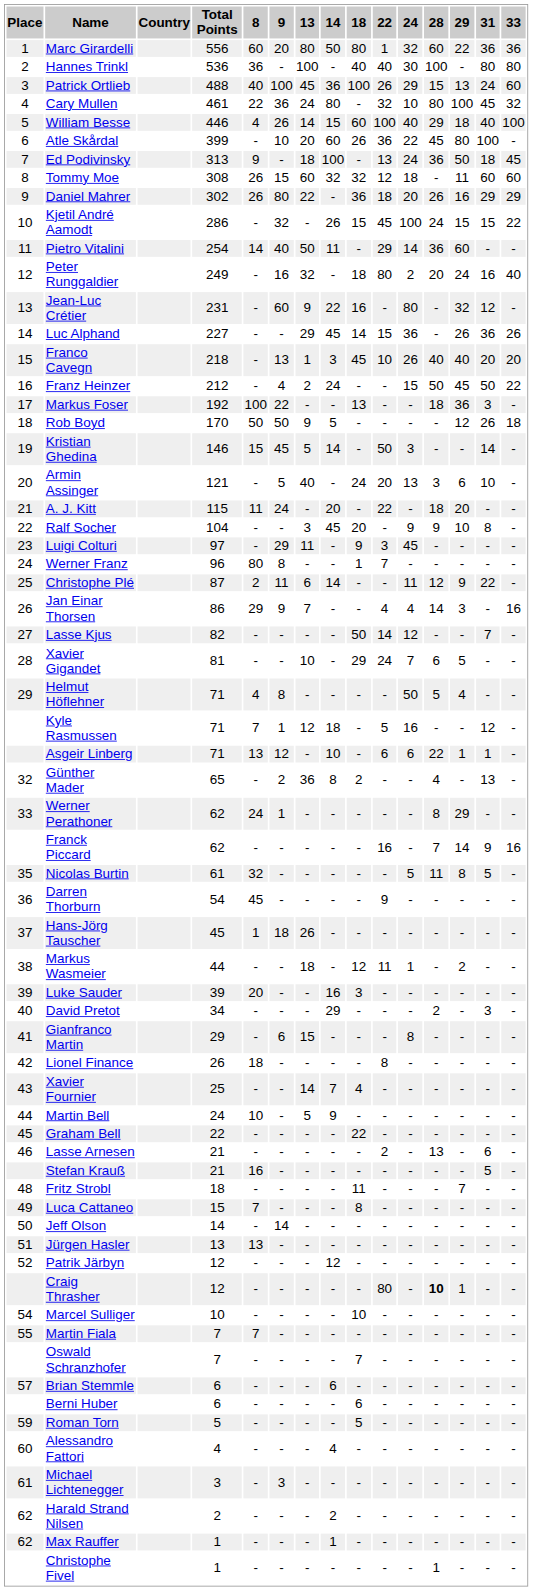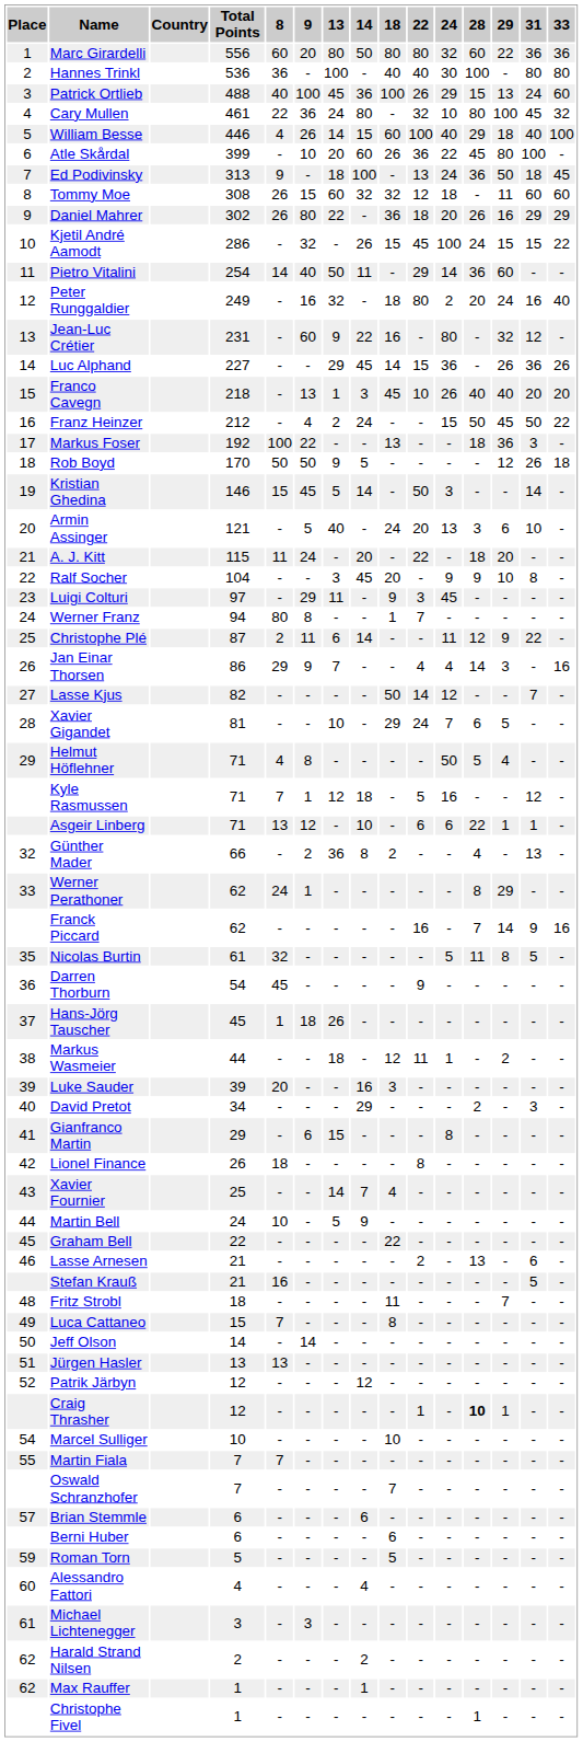Marc Girardelli | 22: 1 -> 80
Werner Franz | Total Points: 96 -> 94
Günther Mader | Total Points: 65 -> 66
Craig Thrasher | 22: 80 -> 1
